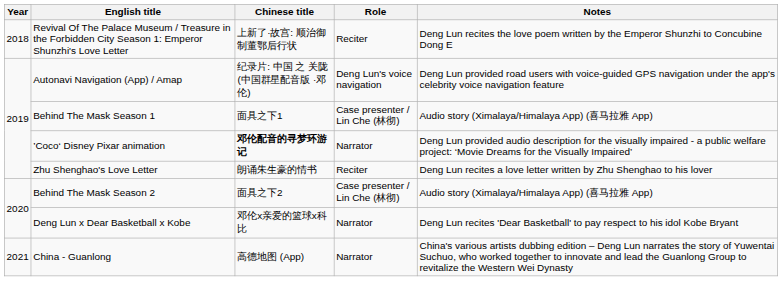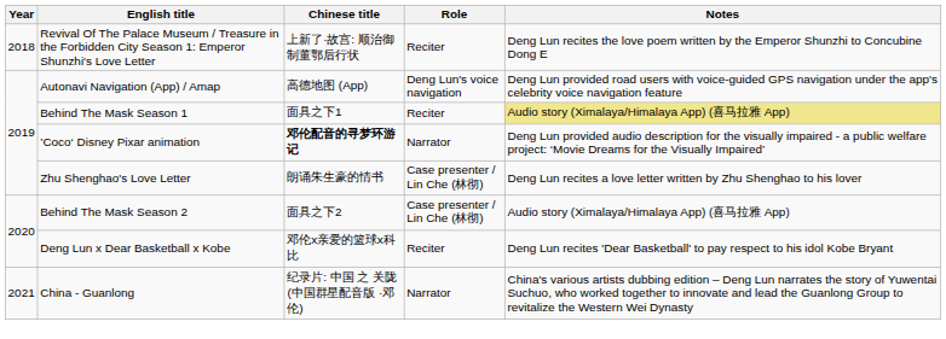Autonavi Navigation (App) / Amap | Chinese title: 纪录片: 中国 之 关陇 (中国群星配音版 ·邓伦) -> 高德地图 (App)
Behind The Mask Season 1 | Role: Case presenter / Lin Che (林彻) -> Reciter
Behind The Mask Season 1 | Notes: no background -> khaki background
Zhu Shenghao's Love Letter | Role: Reciter -> Case presenter / Lin Che (林彻)
Deng Lun x Dear Basketball x Kobe | Role: Narrator -> Reciter
China - Guanlong | Chinese title: 高德地图 (App) -> 纪录片: 中国 之 关陇 (中国群星配音版 ·邓伦)
